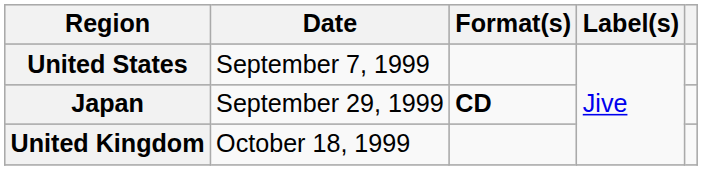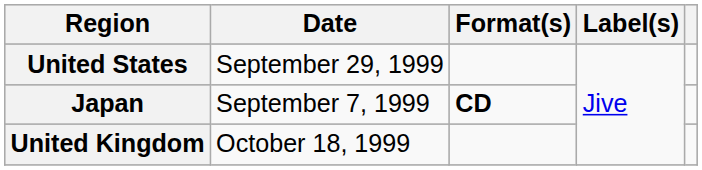United States | Date: September 7, 1999 -> September 29, 1999
Japan | Date: September 29, 1999 -> September 7, 1999
